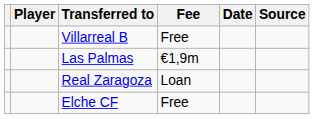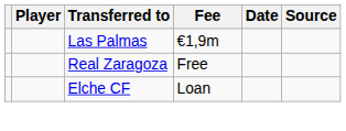- row: Villarreal B | Free
Real Zaragoza | Fee: Loan -> Free
Elche CF | Fee: Free -> Loan
